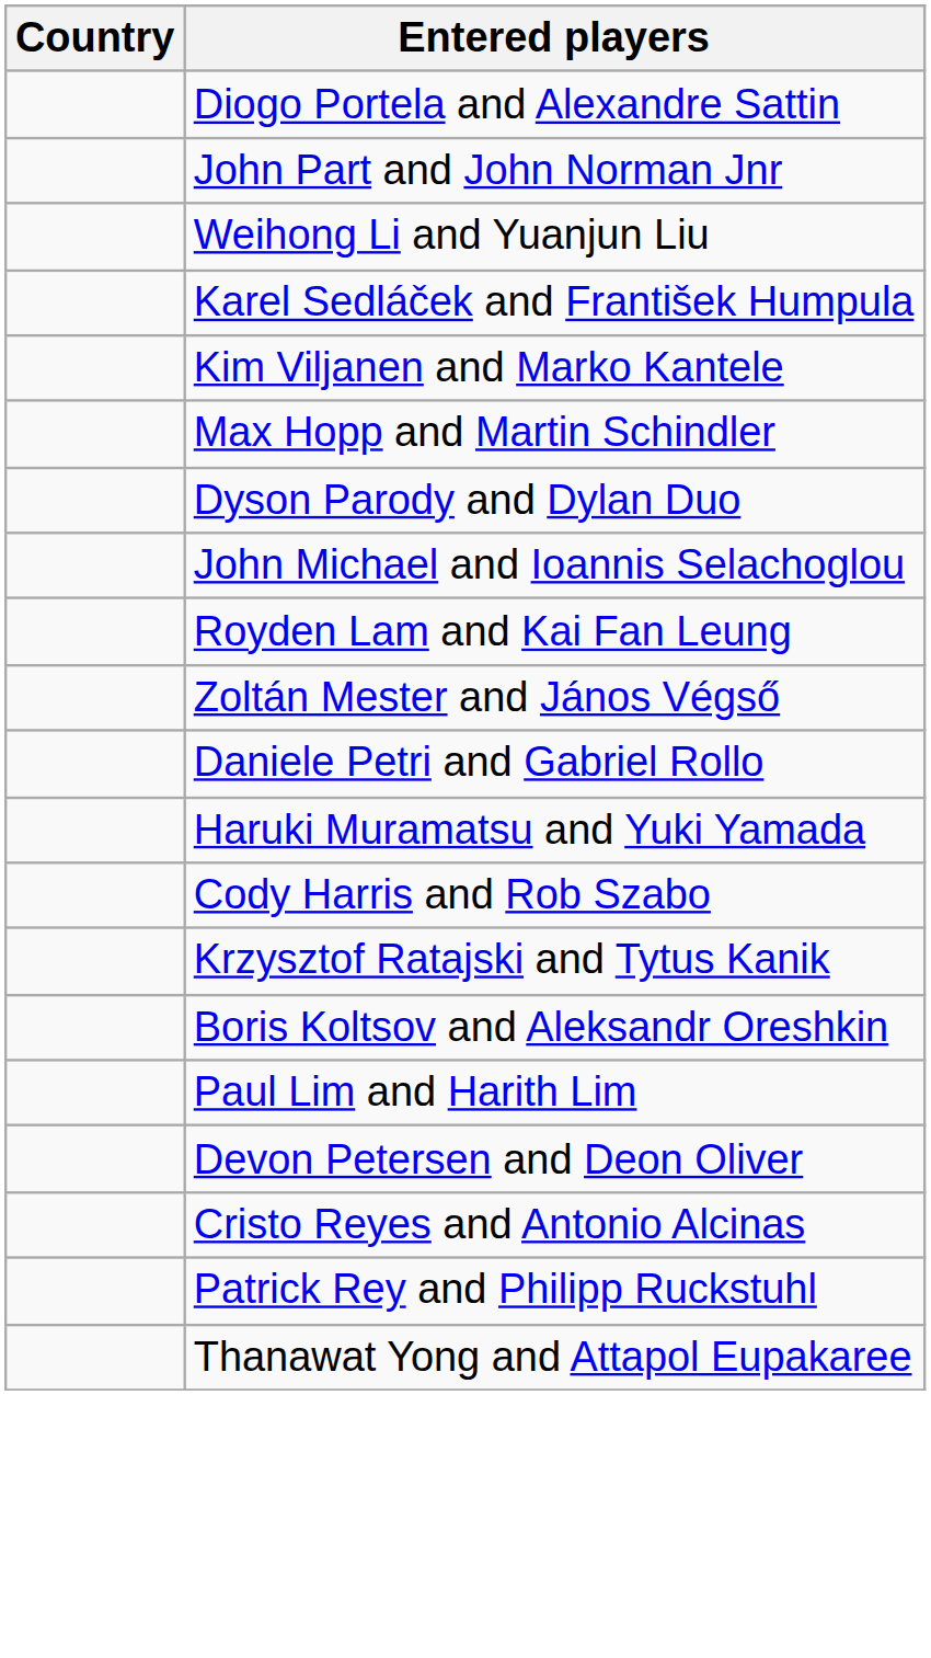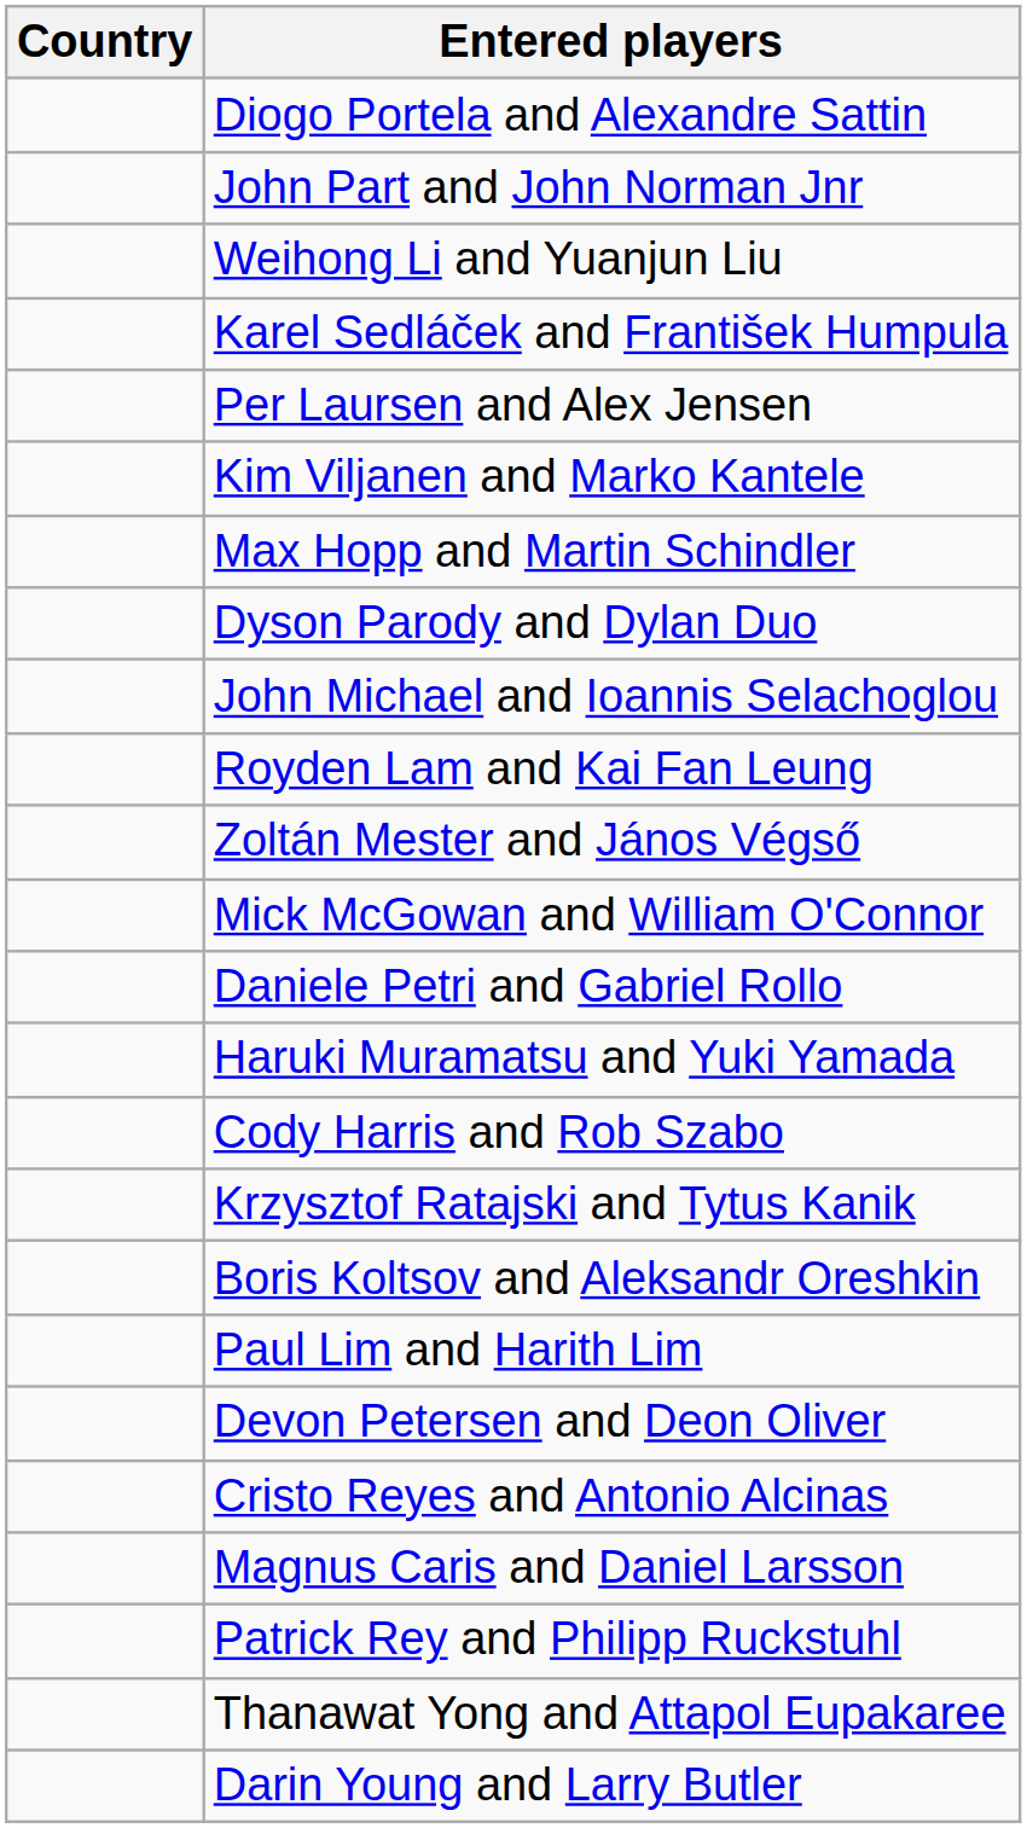+ row: Per Laursen and Alex Jensen
+ row: Mick McGowan and William O'Connor
+ row: Magnus Caris and Daniel Larsson
+ row: Darin Young and Larry Butler
